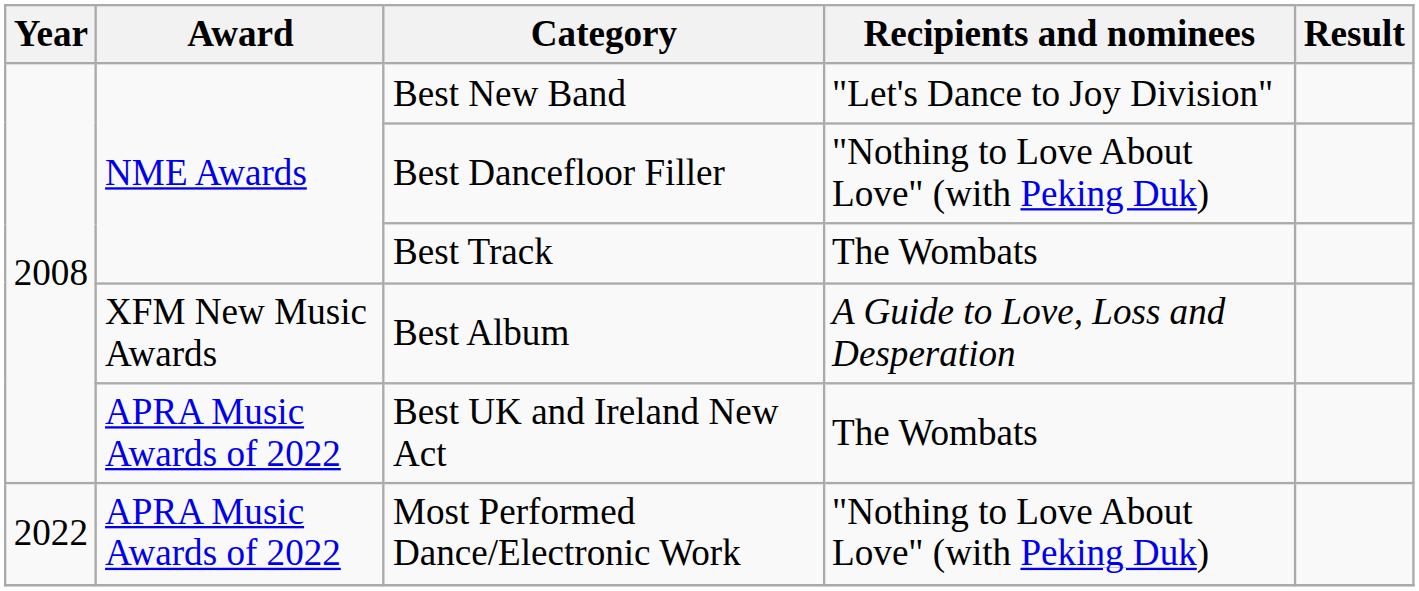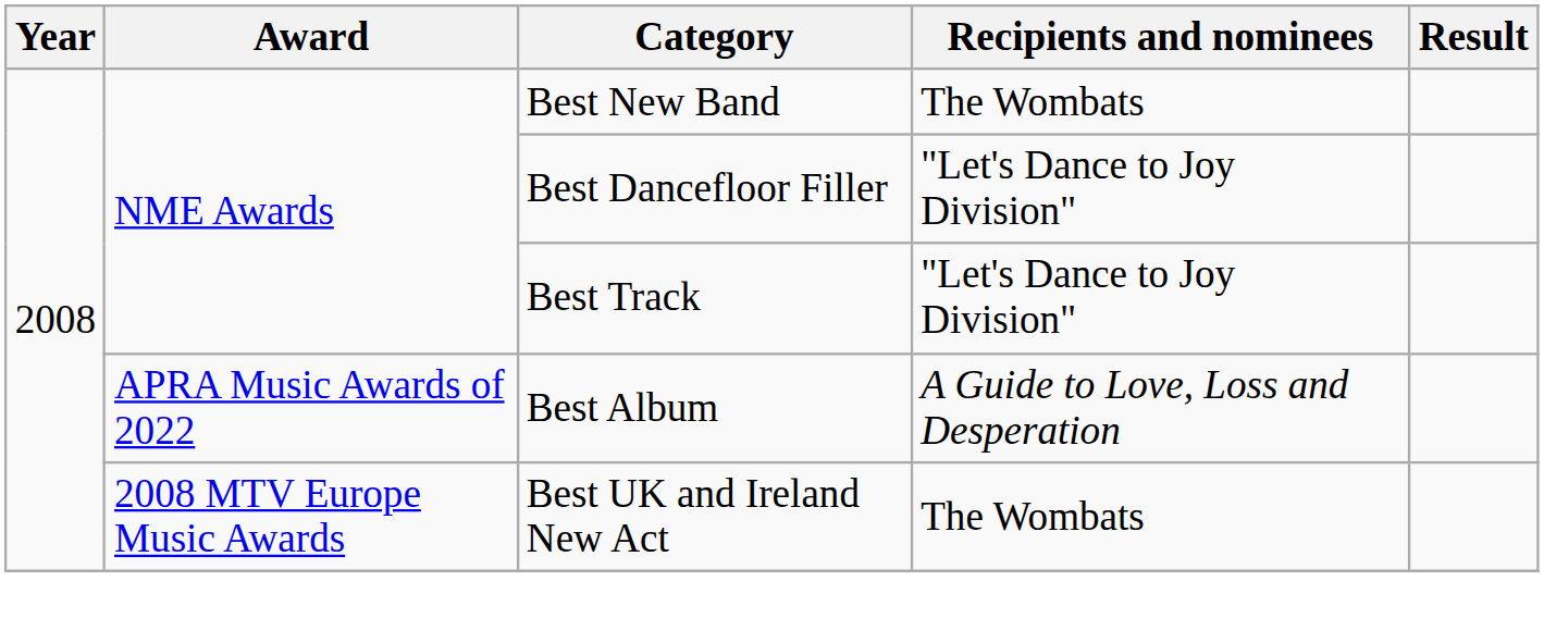Best New Band | Recipients and nominees: "Let's Dance to Joy Division" -> The Wombats
Best Dancefloor Filler | Recipients and nominees: "Nothing to Love About Love" (with Peking Duk) -> "Let's Dance to Joy Division"
Best Track | Recipients and nominees: The Wombats -> "Let's Dance to Joy Division"
Best Album | Award: XFM New Music Awards -> APRA Music Awards of 2022
Best UK and Ireland New Act | Award: APRA Music Awards of 2022 -> 2008 MTV Europe Music Awards
- row: 2022 | APRA Music Awards of 2022 | Most Performed Dance/Electronic Work | "Nothing to Love About Love" (with Peking Duk)
